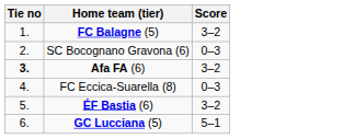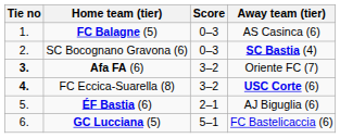+ column: Away team (tier) | AS Casinca (6) | SC Bastia (4) | Oriente FC (7) | USC Corte (6) | AJ Biguglia (6) | FC Bastelicaccia (6)
FC Balagne (5) | Score: 3–2 -> 0–3
FC Eccica-Suarella (8) | Tie no: normal -> bold
FC Eccica-Suarella (8) | Score: 0–3 -> 3–2
ÉF Bastia (6) | Score: 3–2 -> 2–1
